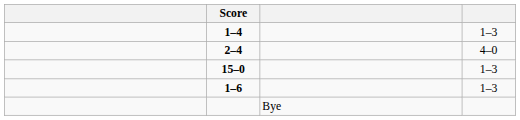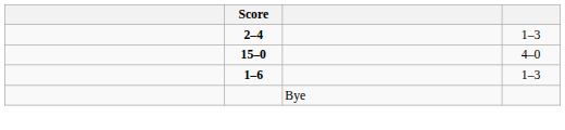- row: 1–4 | 1–3
2–4 | column 4: 4–0 -> 1–3
15–0 | column 4: 1–3 -> 4–0
